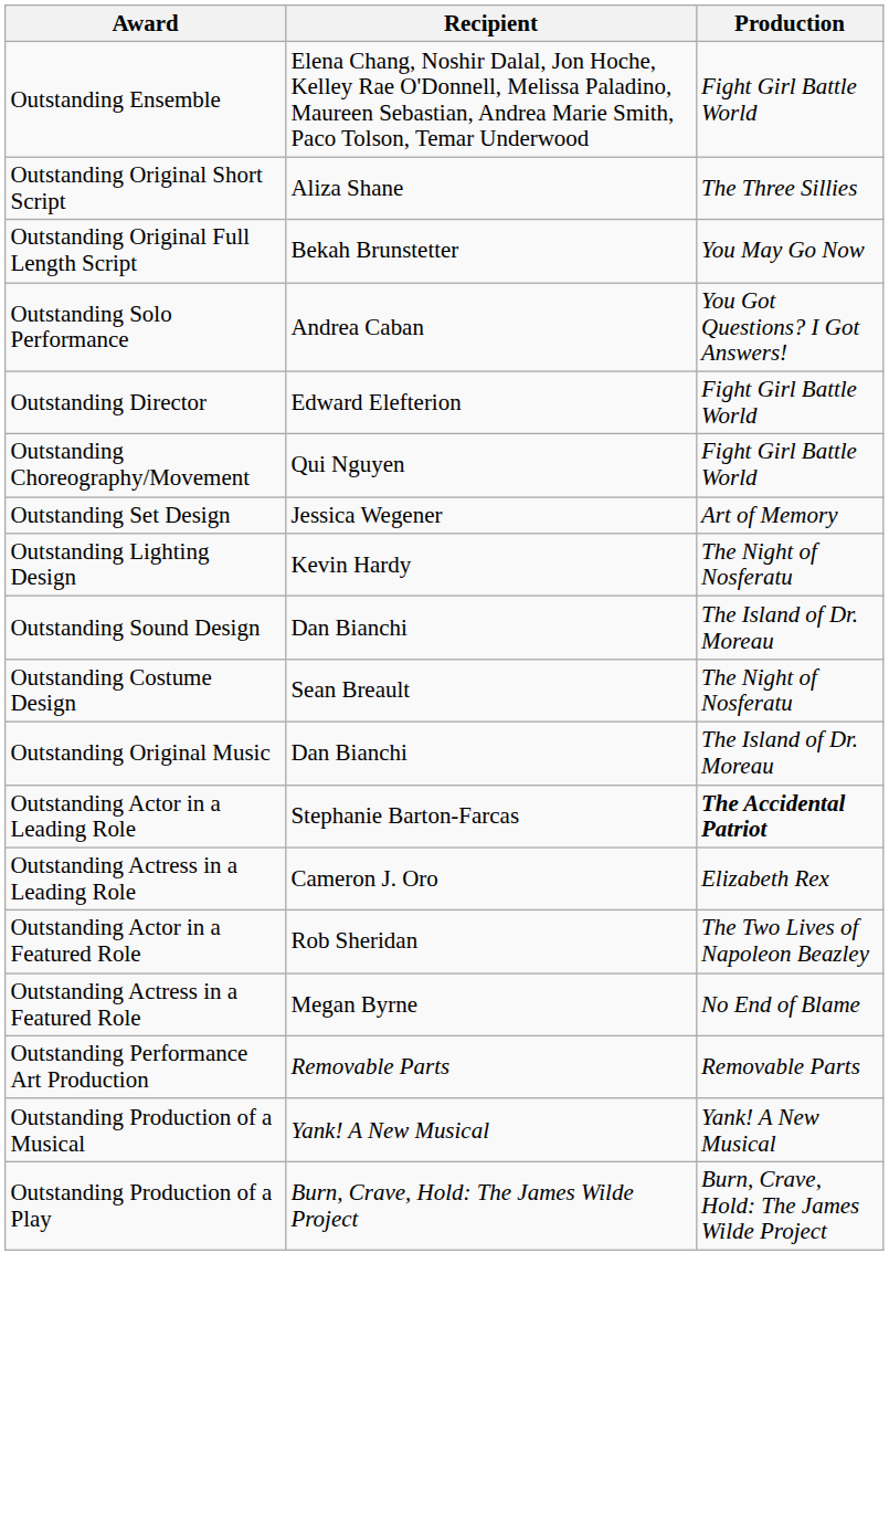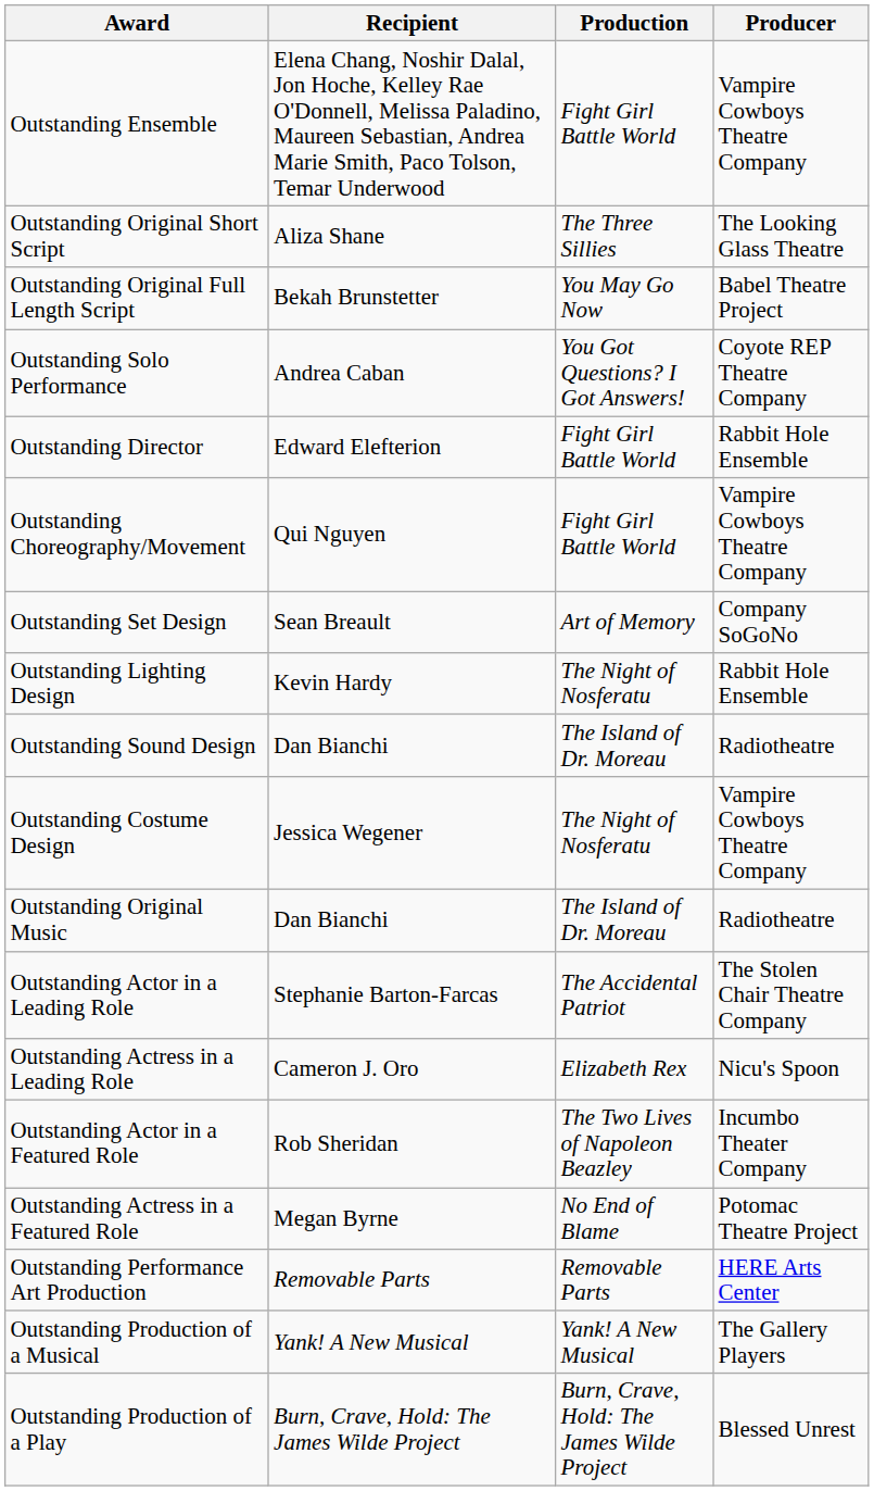+ column: Producer | Vampire Cowboys Theatre Company | The Looking Glass Theatre | Babel Theatre Project | Coyote REP Theatre Company | Rabbit Hole Ensemble | Vampire Cowboys Theatre Company | Company SoGoNo | Rabbit Hole Ensemble | Radiotheatre | Vampire Cowboys Theatre Company | Radiotheatre | The Stolen Chair Theatre Company | Nicu's Spoon | Incumbo Theater Company | Potomac Theatre Project | HERE Arts Center | The Gallery Players | Blessed Unrest
Outstanding Set Design | Recipient: Jessica Wegener -> Sean Breault
Outstanding Costume Design | Recipient: Sean Breault -> Jessica Wegener
Outstanding Actor in a Leading Role | Production: bold -> normal
